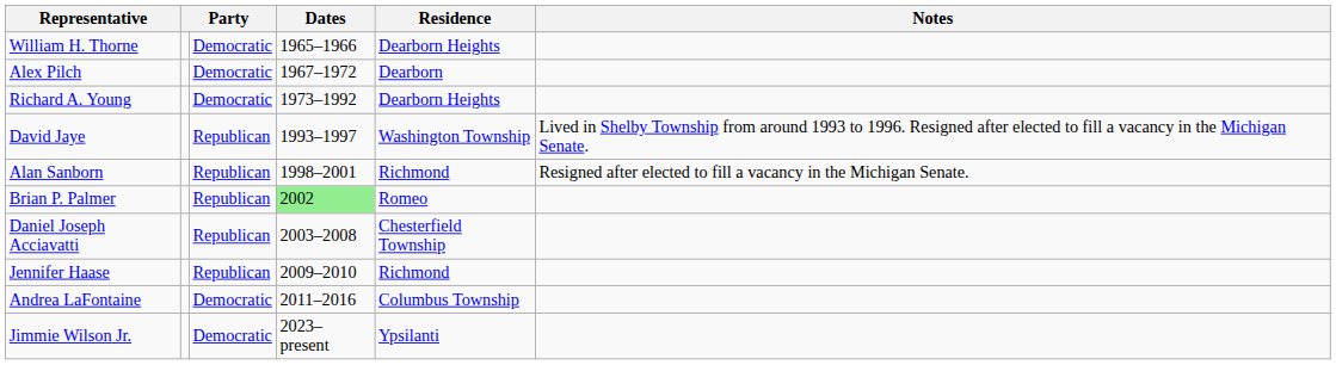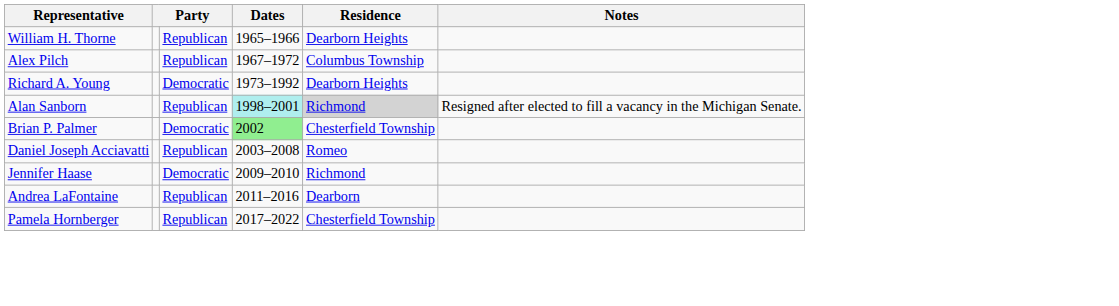William H. Thorne | column 3: Democratic -> Republican
Alex Pilch | column 3: Democratic -> Republican
Alex Pilch | Residence: Dearborn -> Columbus Township
- row: David Jaye | Republican | 1993–1997 | Washington Township | Lived in Shelby Township from around 1993 to 1996. Resigned after elected to fill a vacancy in the Michigan Senate.
Alan Sanborn | Dates: no background -> paleturquoise background
Alan Sanborn | Residence: no background -> lightgrey background
Brian P. Palmer | column 3: Republican -> Democratic
Brian P. Palmer | Residence: Romeo -> Chesterfield Township
Daniel Joseph Acciavatti | Residence: Chesterfield Township -> Romeo
Jennifer Haase | column 3: Republican -> Democratic
Andrea LaFontaine | column 3: Democratic -> Republican
Andrea LaFontaine | Residence: Columbus Township -> Dearborn
+ row: Pamela Hornberger | Republican | 2017–2022 | Chesterfield Township
- row: Jimmie Wilson Jr. | Democratic | 2023–present | Ypsilanti
